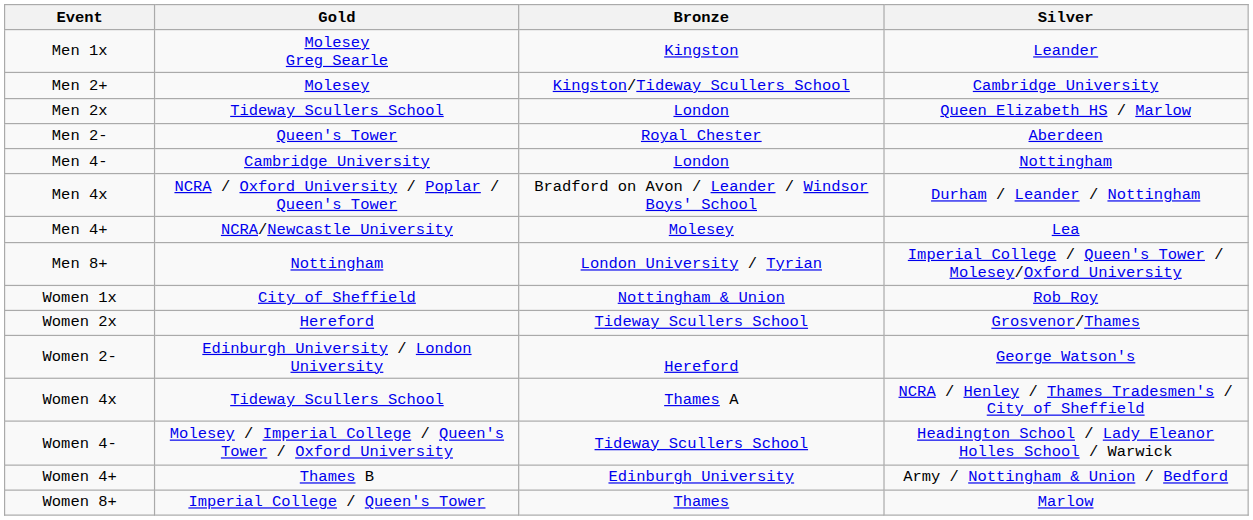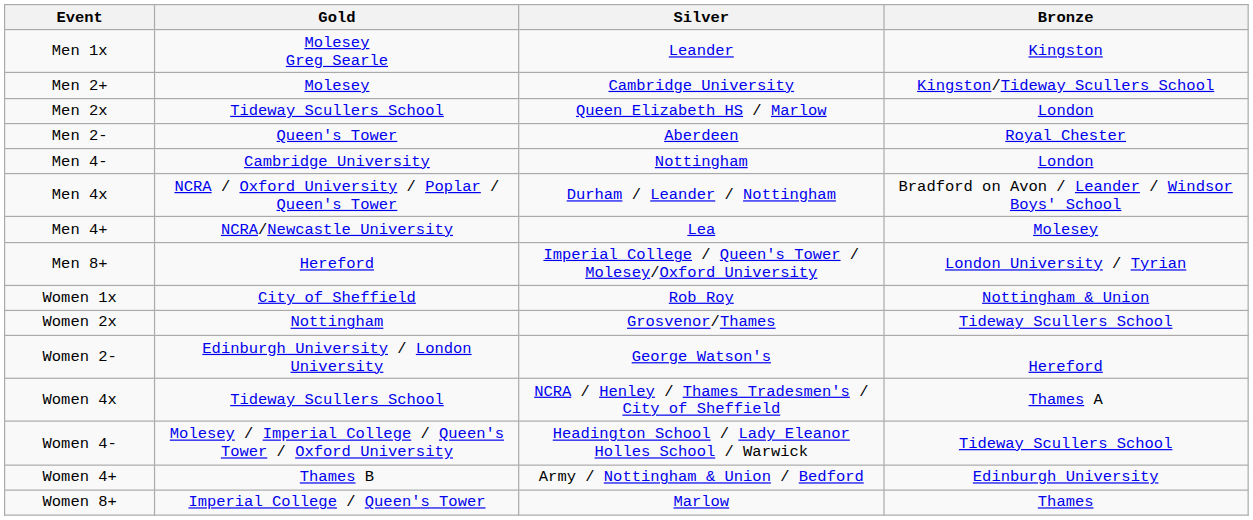columns swapped: Silver <-> Bronze
Men 8+ | Gold: Nottingham -> Hereford
Women 2x | Gold: Hereford -> Nottingham
